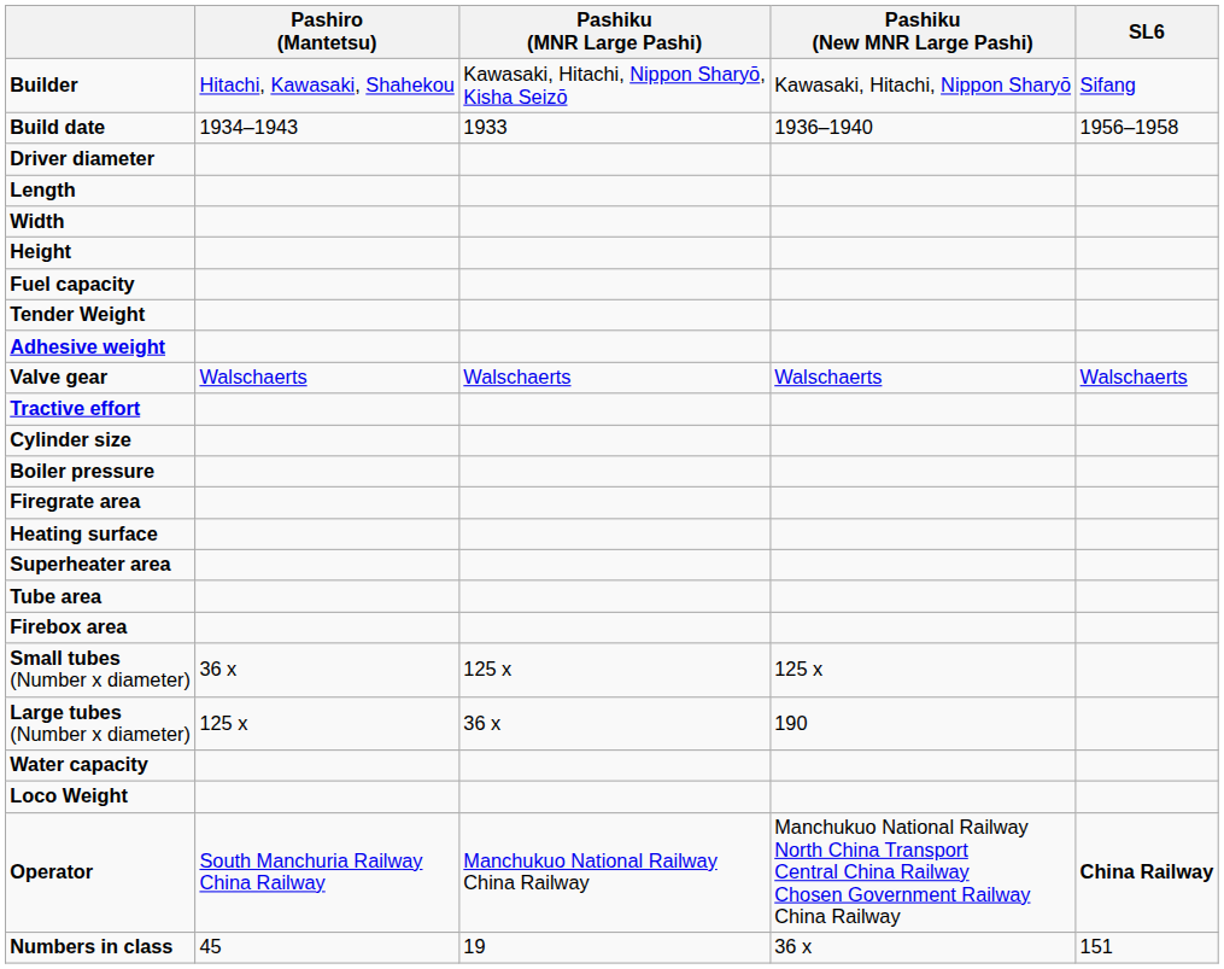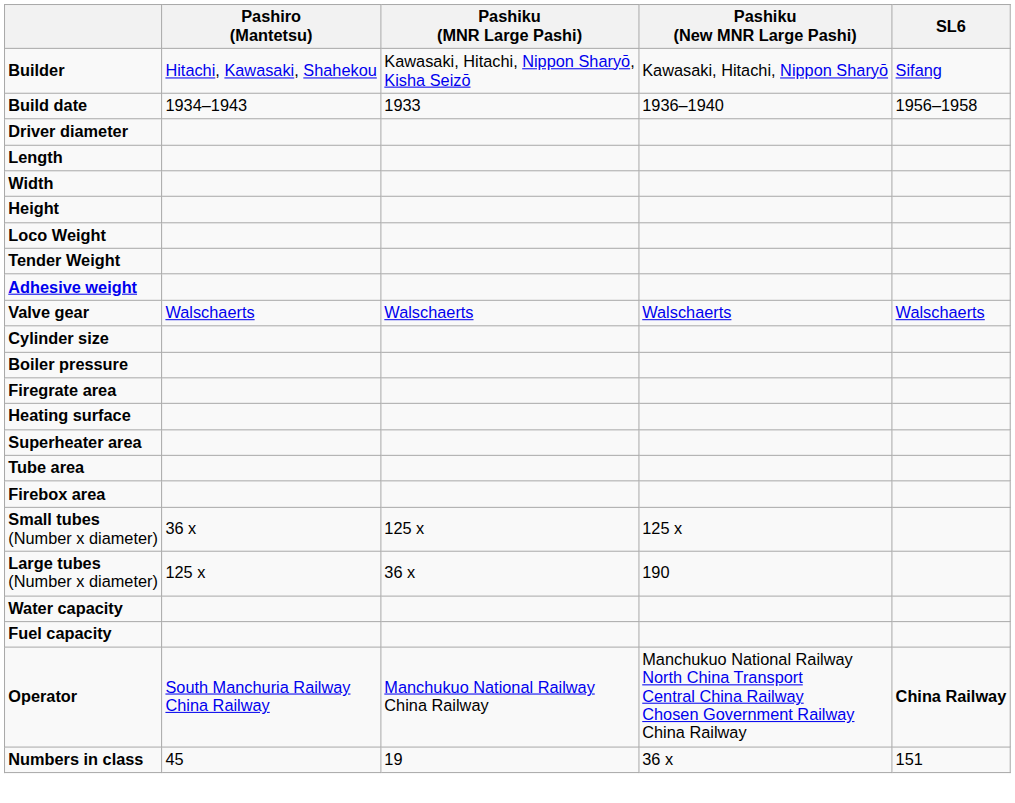rows swapped: Loco Weight <-> Fuel capacity
- row: Tractive effort
